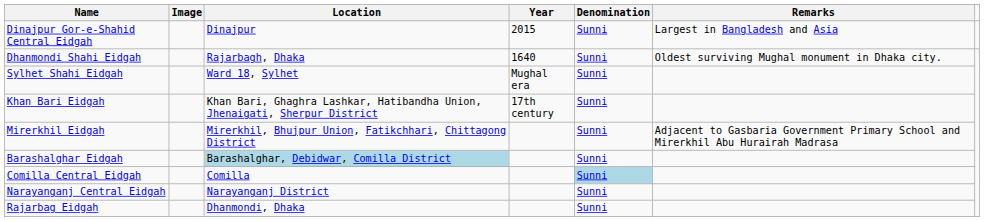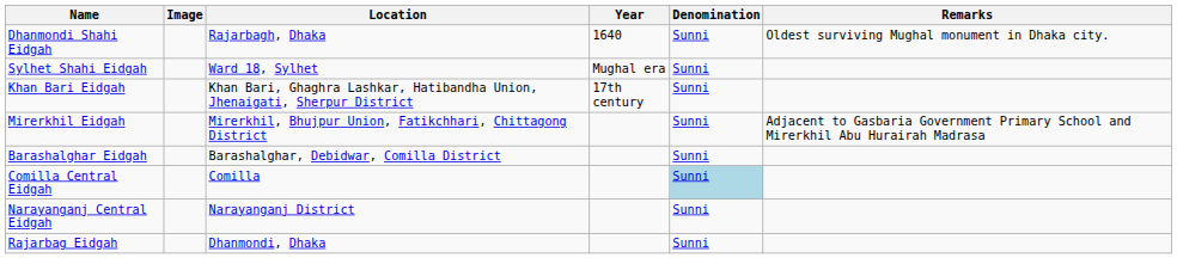- row: Dinajpur Gor-e-Shahid Central Eidgah | Dinajpur | 2015 | Sunni | Largest in Bangladesh and Asia
Barashalghar Eidgah | Location: lightblue background -> no background
